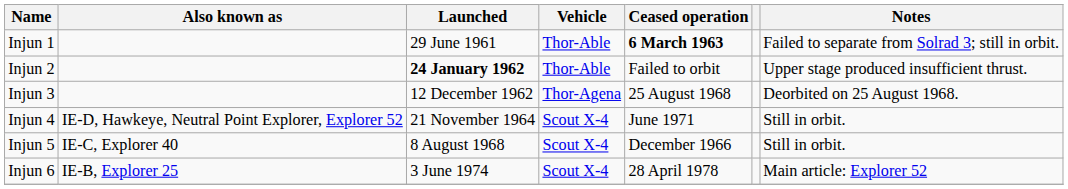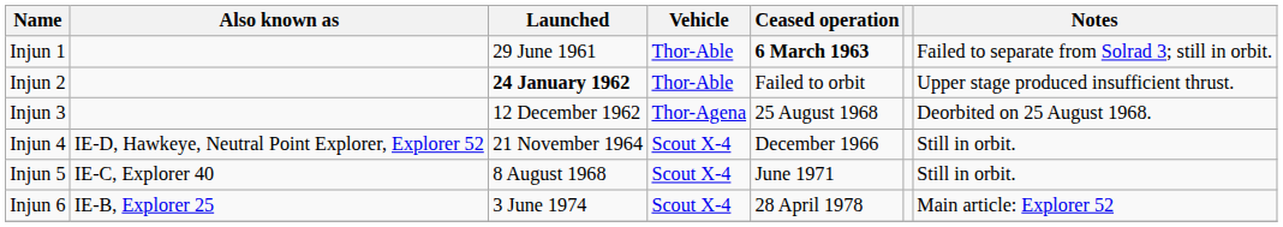Injun 4 | Ceased operation: June 1971 -> December 1966
Injun 5 | Ceased operation: December 1966 -> June 1971
